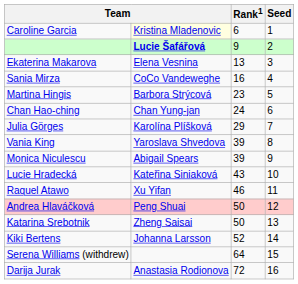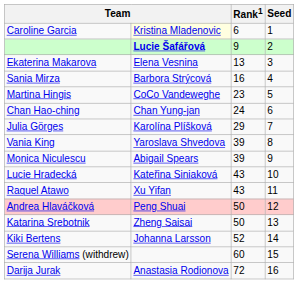Sania Mirza | column 2: CoCo Vandeweghe -> Barbora Strýcová
Martina Hingis | column 2: Barbora Strýcová -> CoCo Vandeweghe
Raquel Atawo | Rank1: 46 -> 43
Serena Williams (withdrew) | Rank1: 64 -> 60
